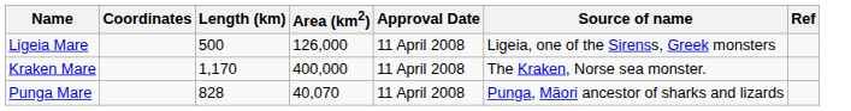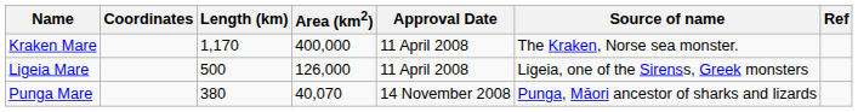rows swapped: Kraken Mare <-> Ligeia Mare
Punga Mare | Length (km): 828 -> 380
Punga Mare | Approval Date: 11 April 2008 -> 14 November 2008
